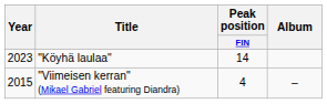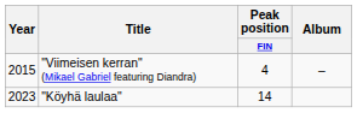rows swapped: "Viimeisen kerran" (Mikael Gabriel featuring Diandra) <-> "Köyhä laulaa"
